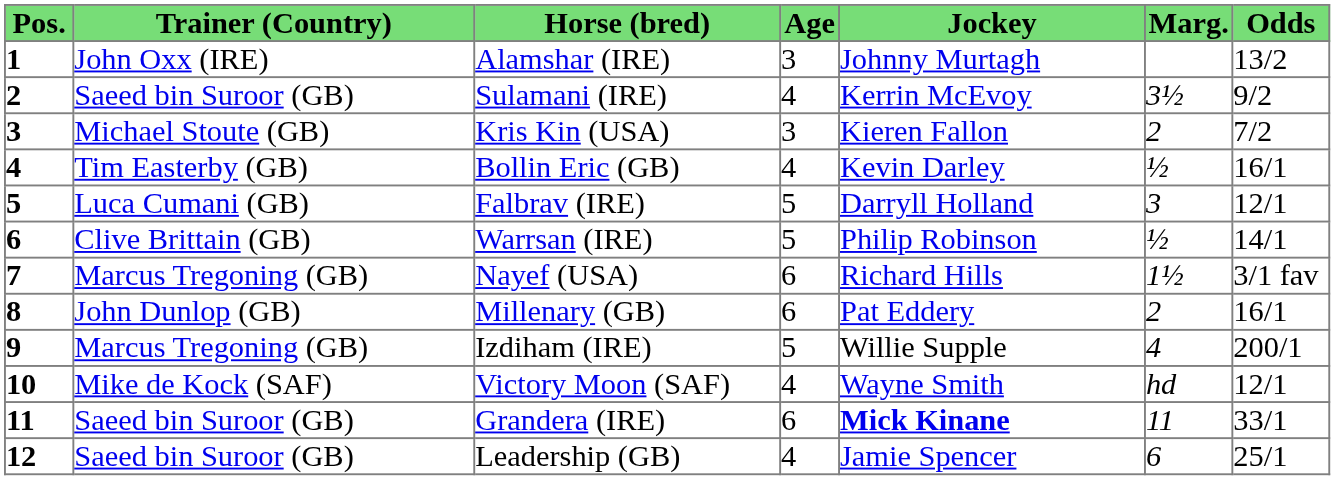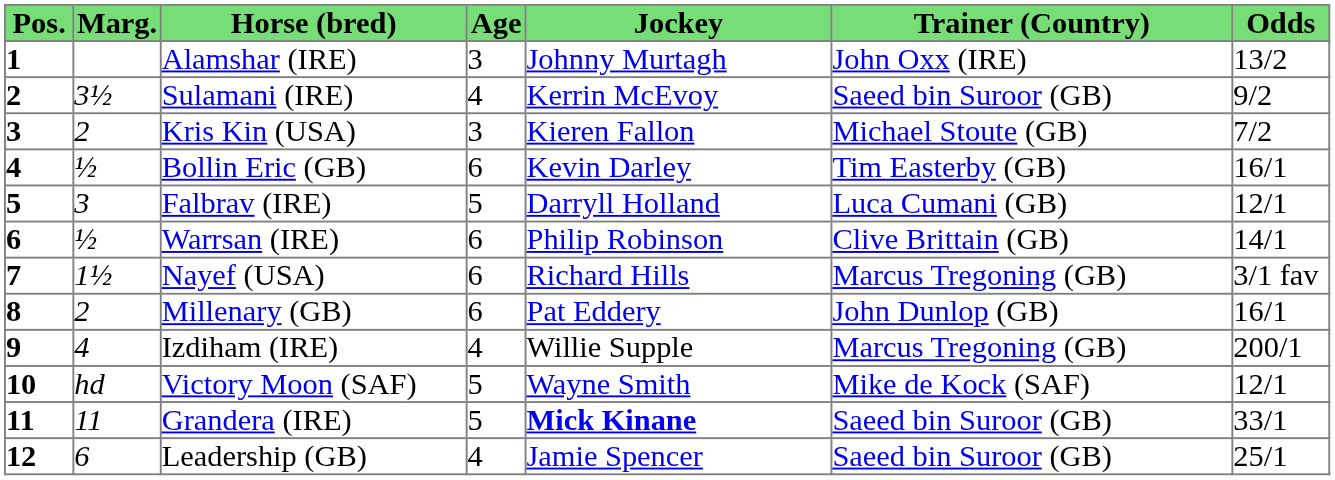columns swapped: Marg. <-> Trainer (Country)
Bollin Eric (GB) | Age: 4 -> 6
Warrsan (IRE) | Age: 5 -> 6
Izdiham (IRE) | Age: 5 -> 4
Victory Moon (SAF) | Age: 4 -> 5
Grandera (IRE) | Age: 6 -> 5
